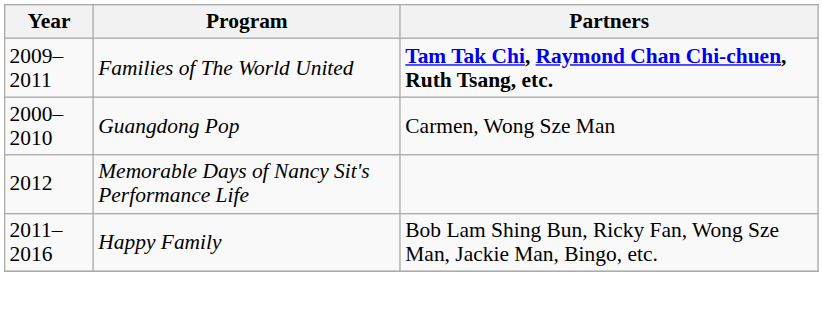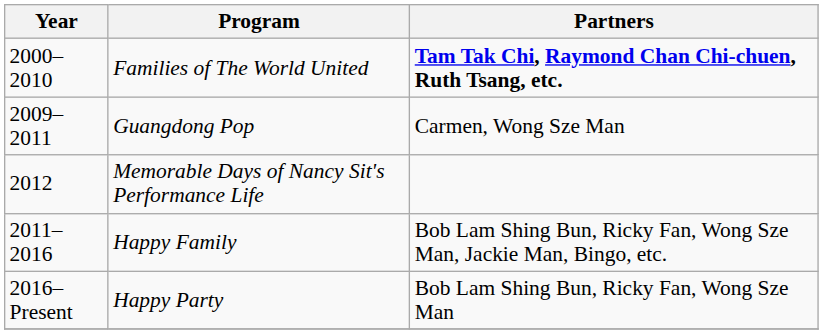Families of The World United | Year: 2009–2011 -> 2000–2010
Guangdong Pop | Year: 2000–2010 -> 2009–2011
+ row: 2016–Present | Happy Party | Bob Lam Shing Bun, Ricky Fan, Wong Sze Man
